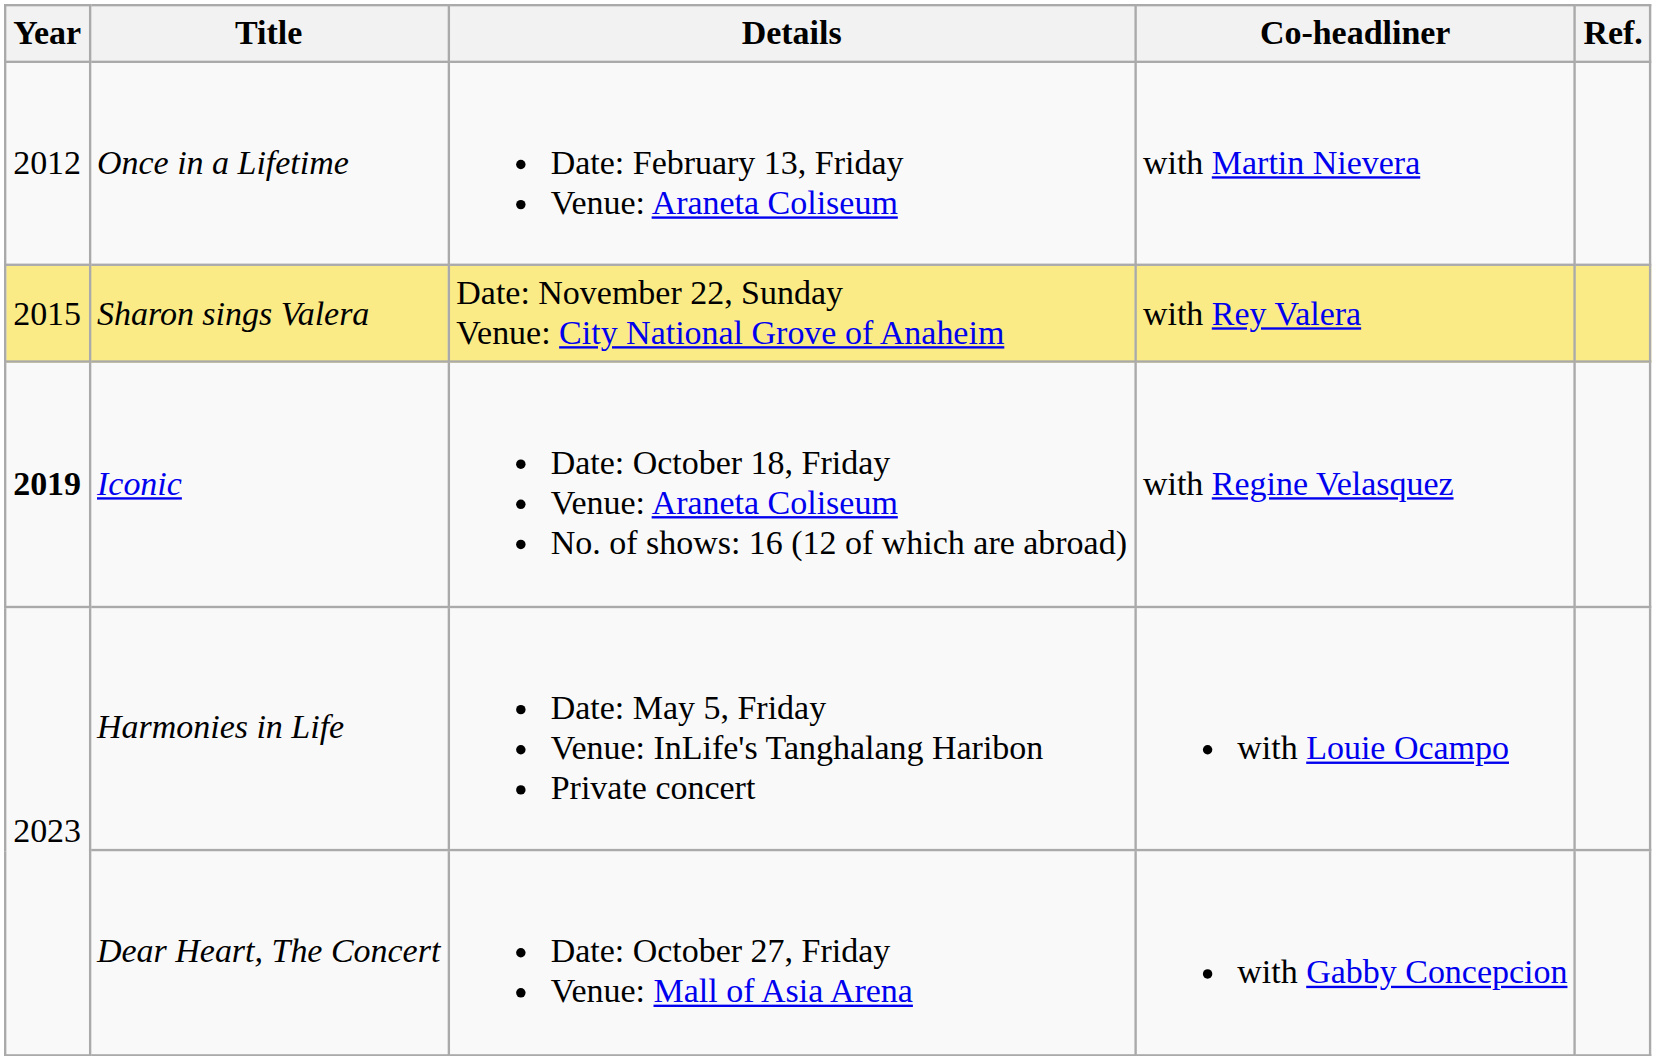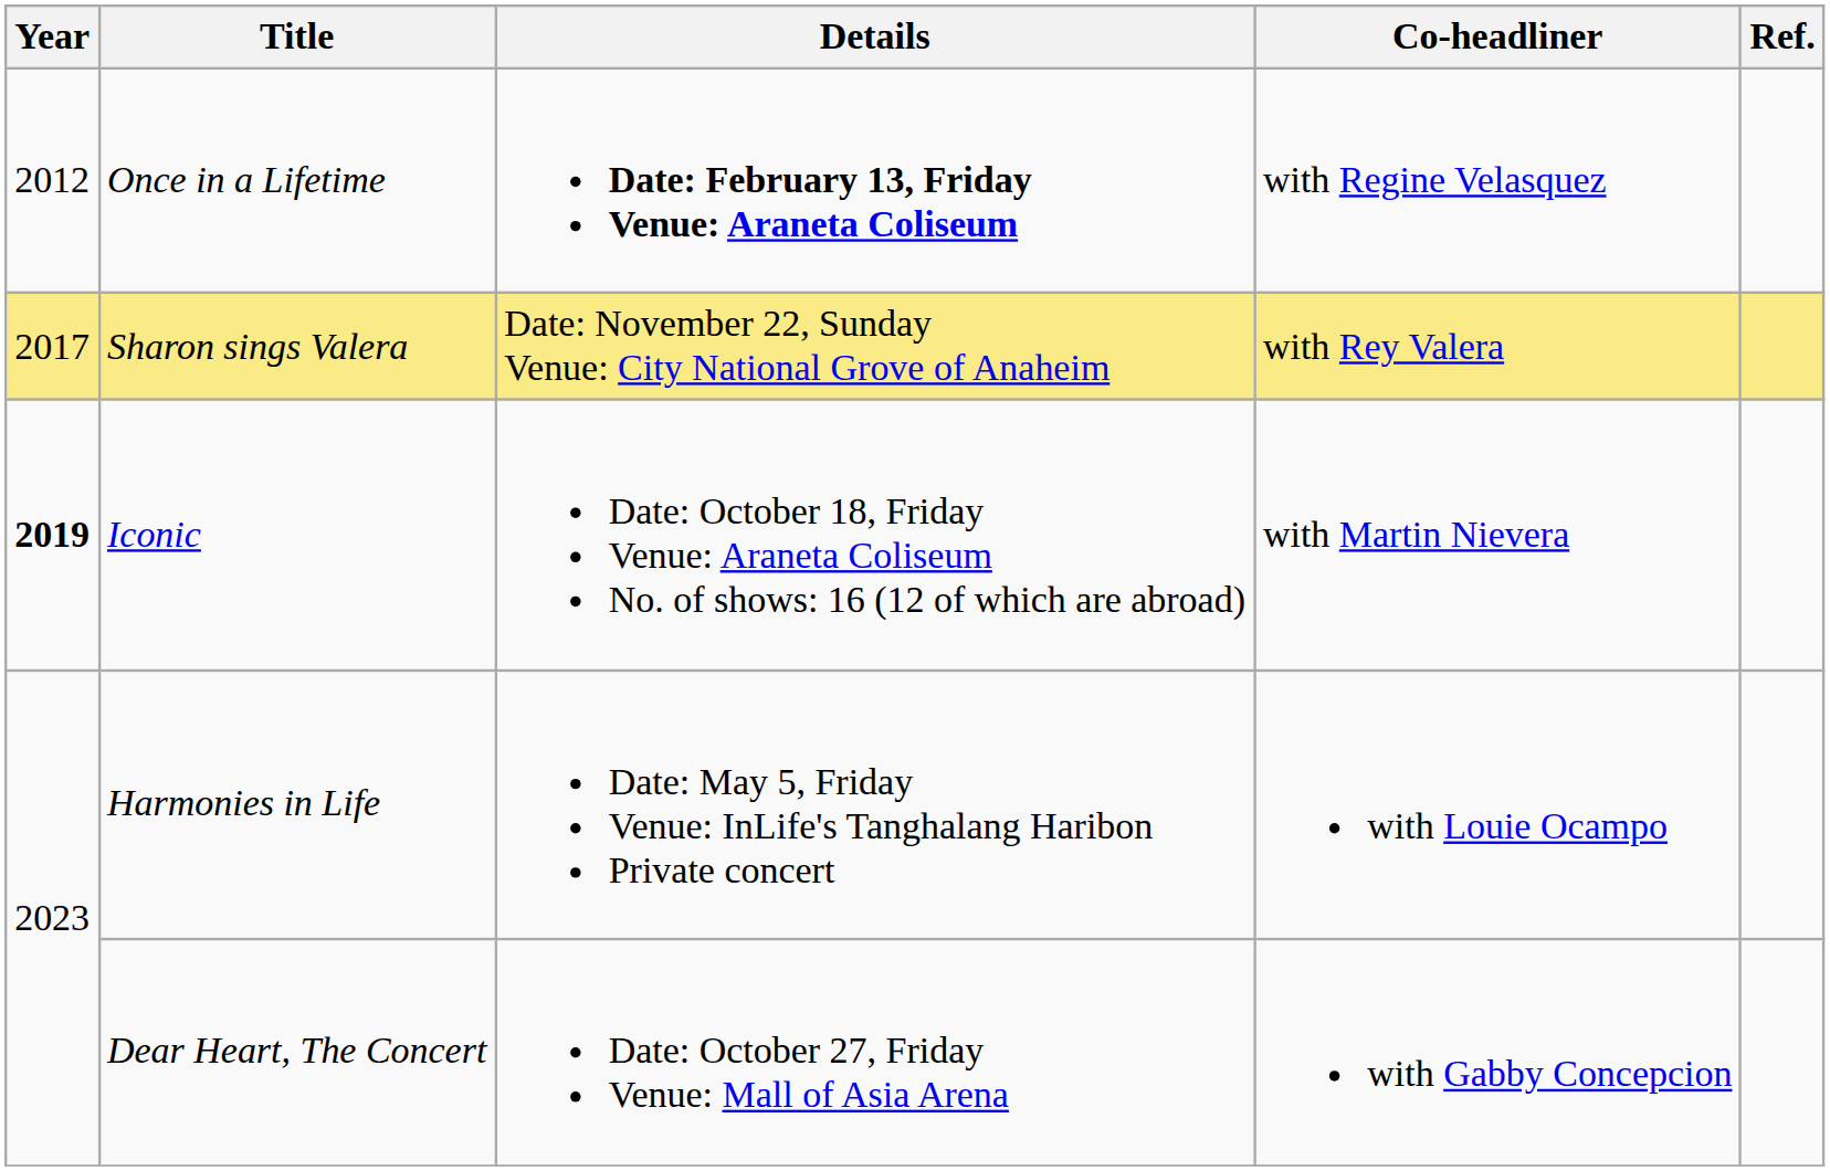Once in a Lifetime | Details: normal -> bold
Once in a Lifetime | Co-headliner: with Martin Nievera -> with Regine Velasquez
Sharon sings Valera | Year: 2015 -> 2017
Iconic | Co-headliner: with Regine Velasquez -> with Martin Nievera
